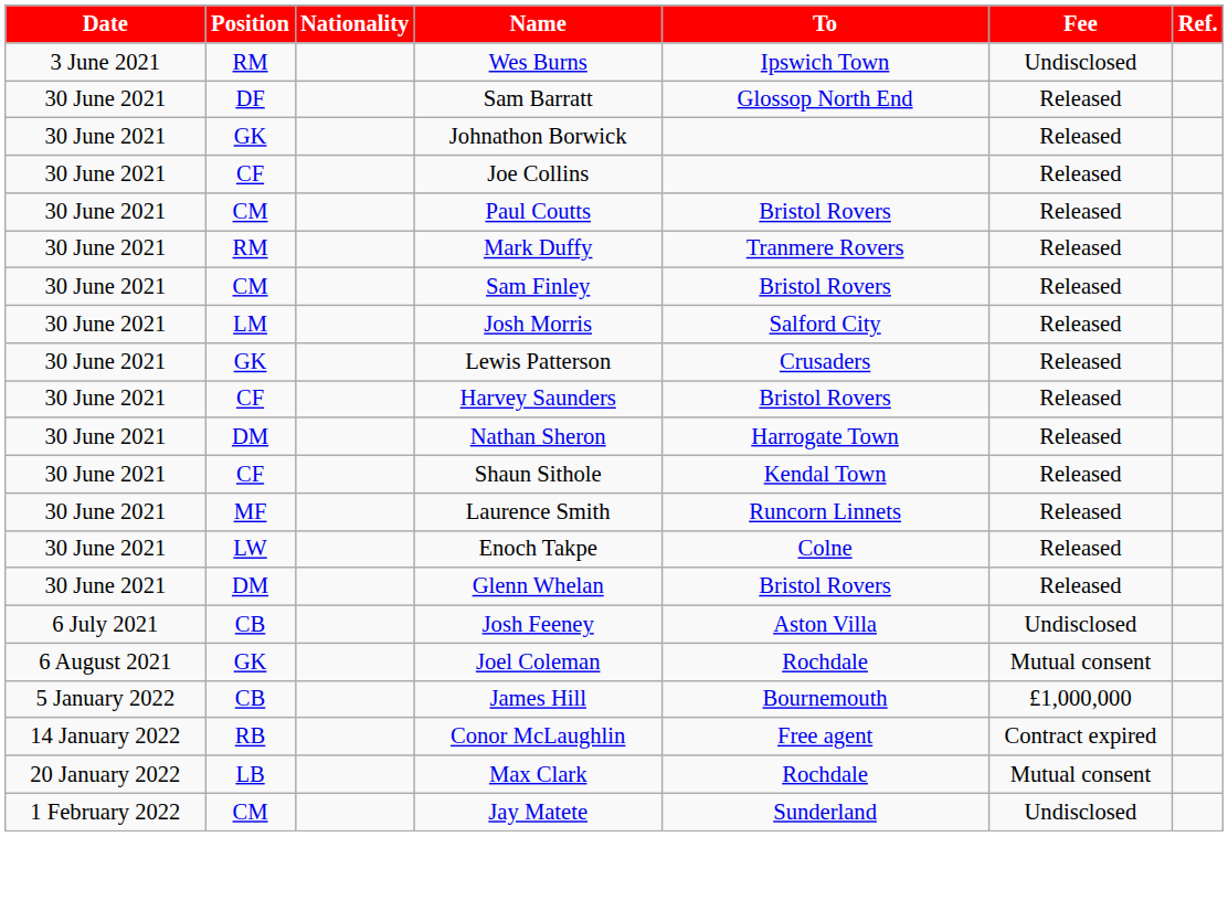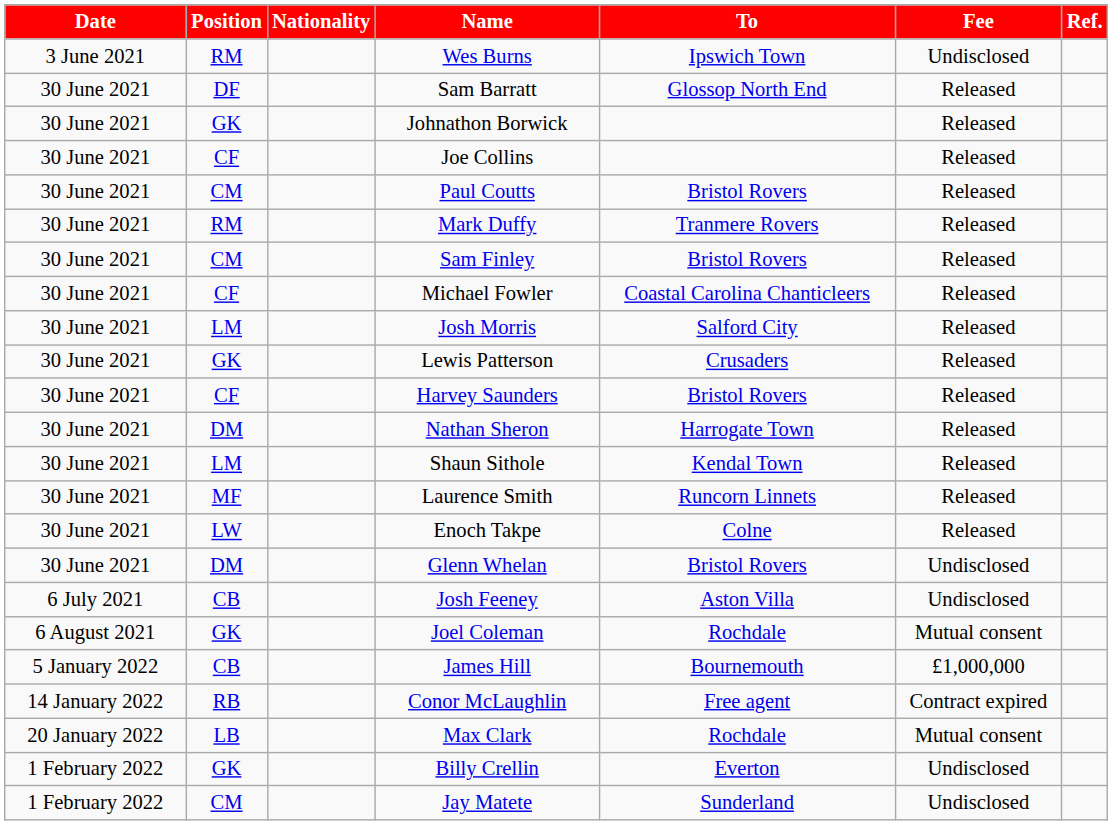+ row: 30 June 2021 | CF | Michael Fowler | Coastal Carolina Chanticleers | Released
Shaun Sithole | Position: CF -> LM
Glenn Whelan | Fee: Released -> Undisclosed
+ row: 1 February 2022 | GK | Billy Crellin | Everton | Undisclosed
